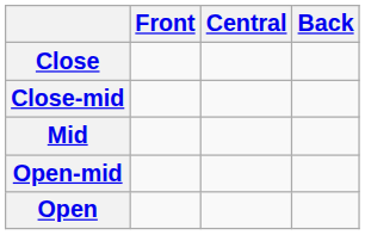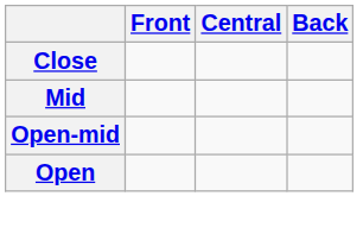- row: Close-mid
